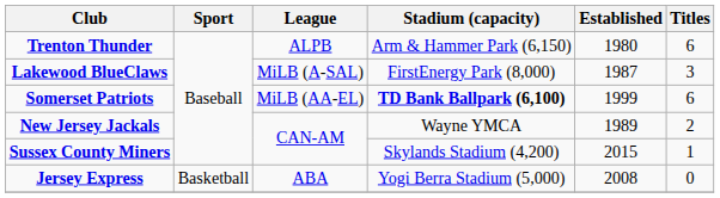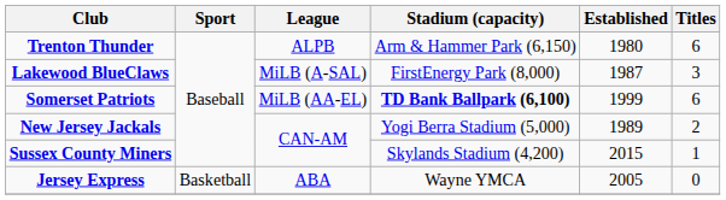New Jersey Jackals | Stadium (capacity): Wayne YMCA -> Yogi Berra Stadium (5,000)
Jersey Express | Stadium (capacity): Yogi Berra Stadium (5,000) -> Wayne YMCA
Jersey Express | Established: 2008 -> 2005
